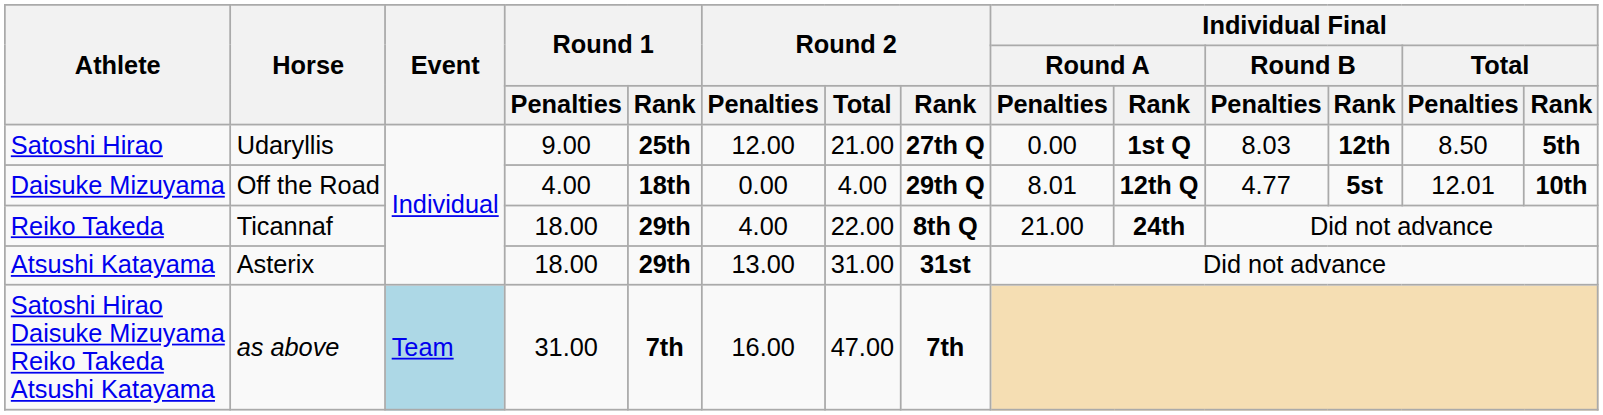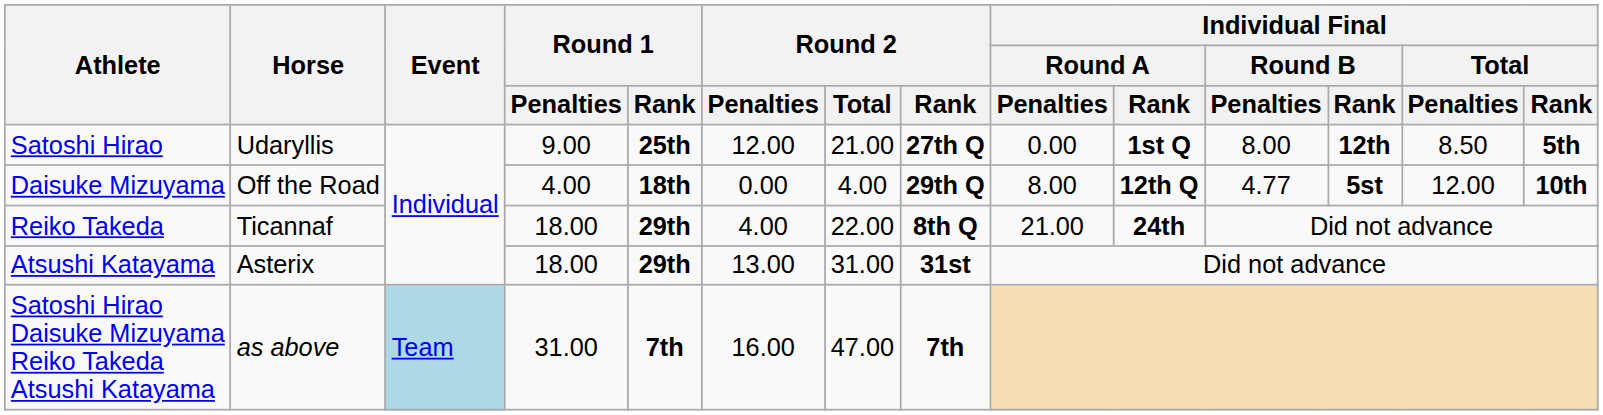Satoshi Hirao | Individual Final / Round B / Penalties: 8.03 -> 8.00
Daisuke Mizuyama | Individual Final / Round A / Penalties: 8.01 -> 8.00
Daisuke Mizuyama | Individual Final / Total / Penalties: 12.01 -> 12.00
